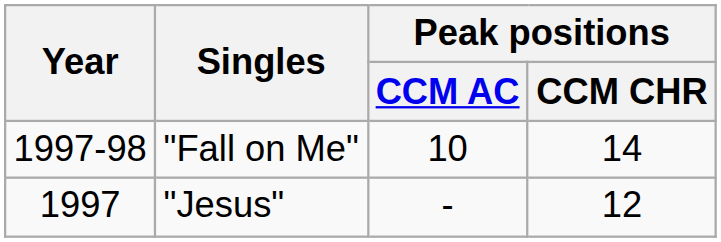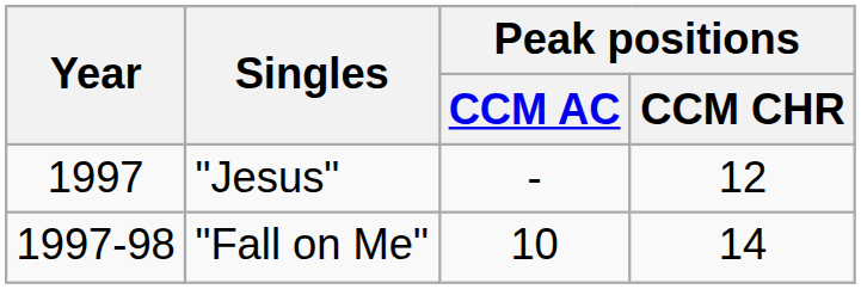rows swapped: "Jesus" <-> "Fall on Me"
